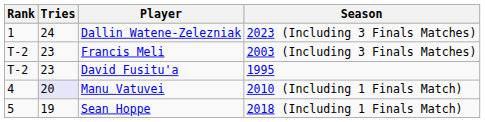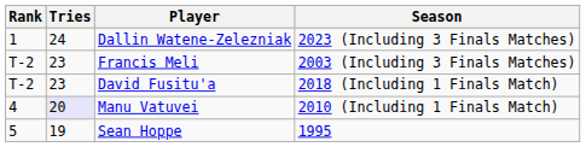David Fusitu'a | Season: 1995 -> 2018 (Including 1 Finals Match)
Sean Hoppe | Season: 2018 (Including 1 Finals Match) -> 1995
